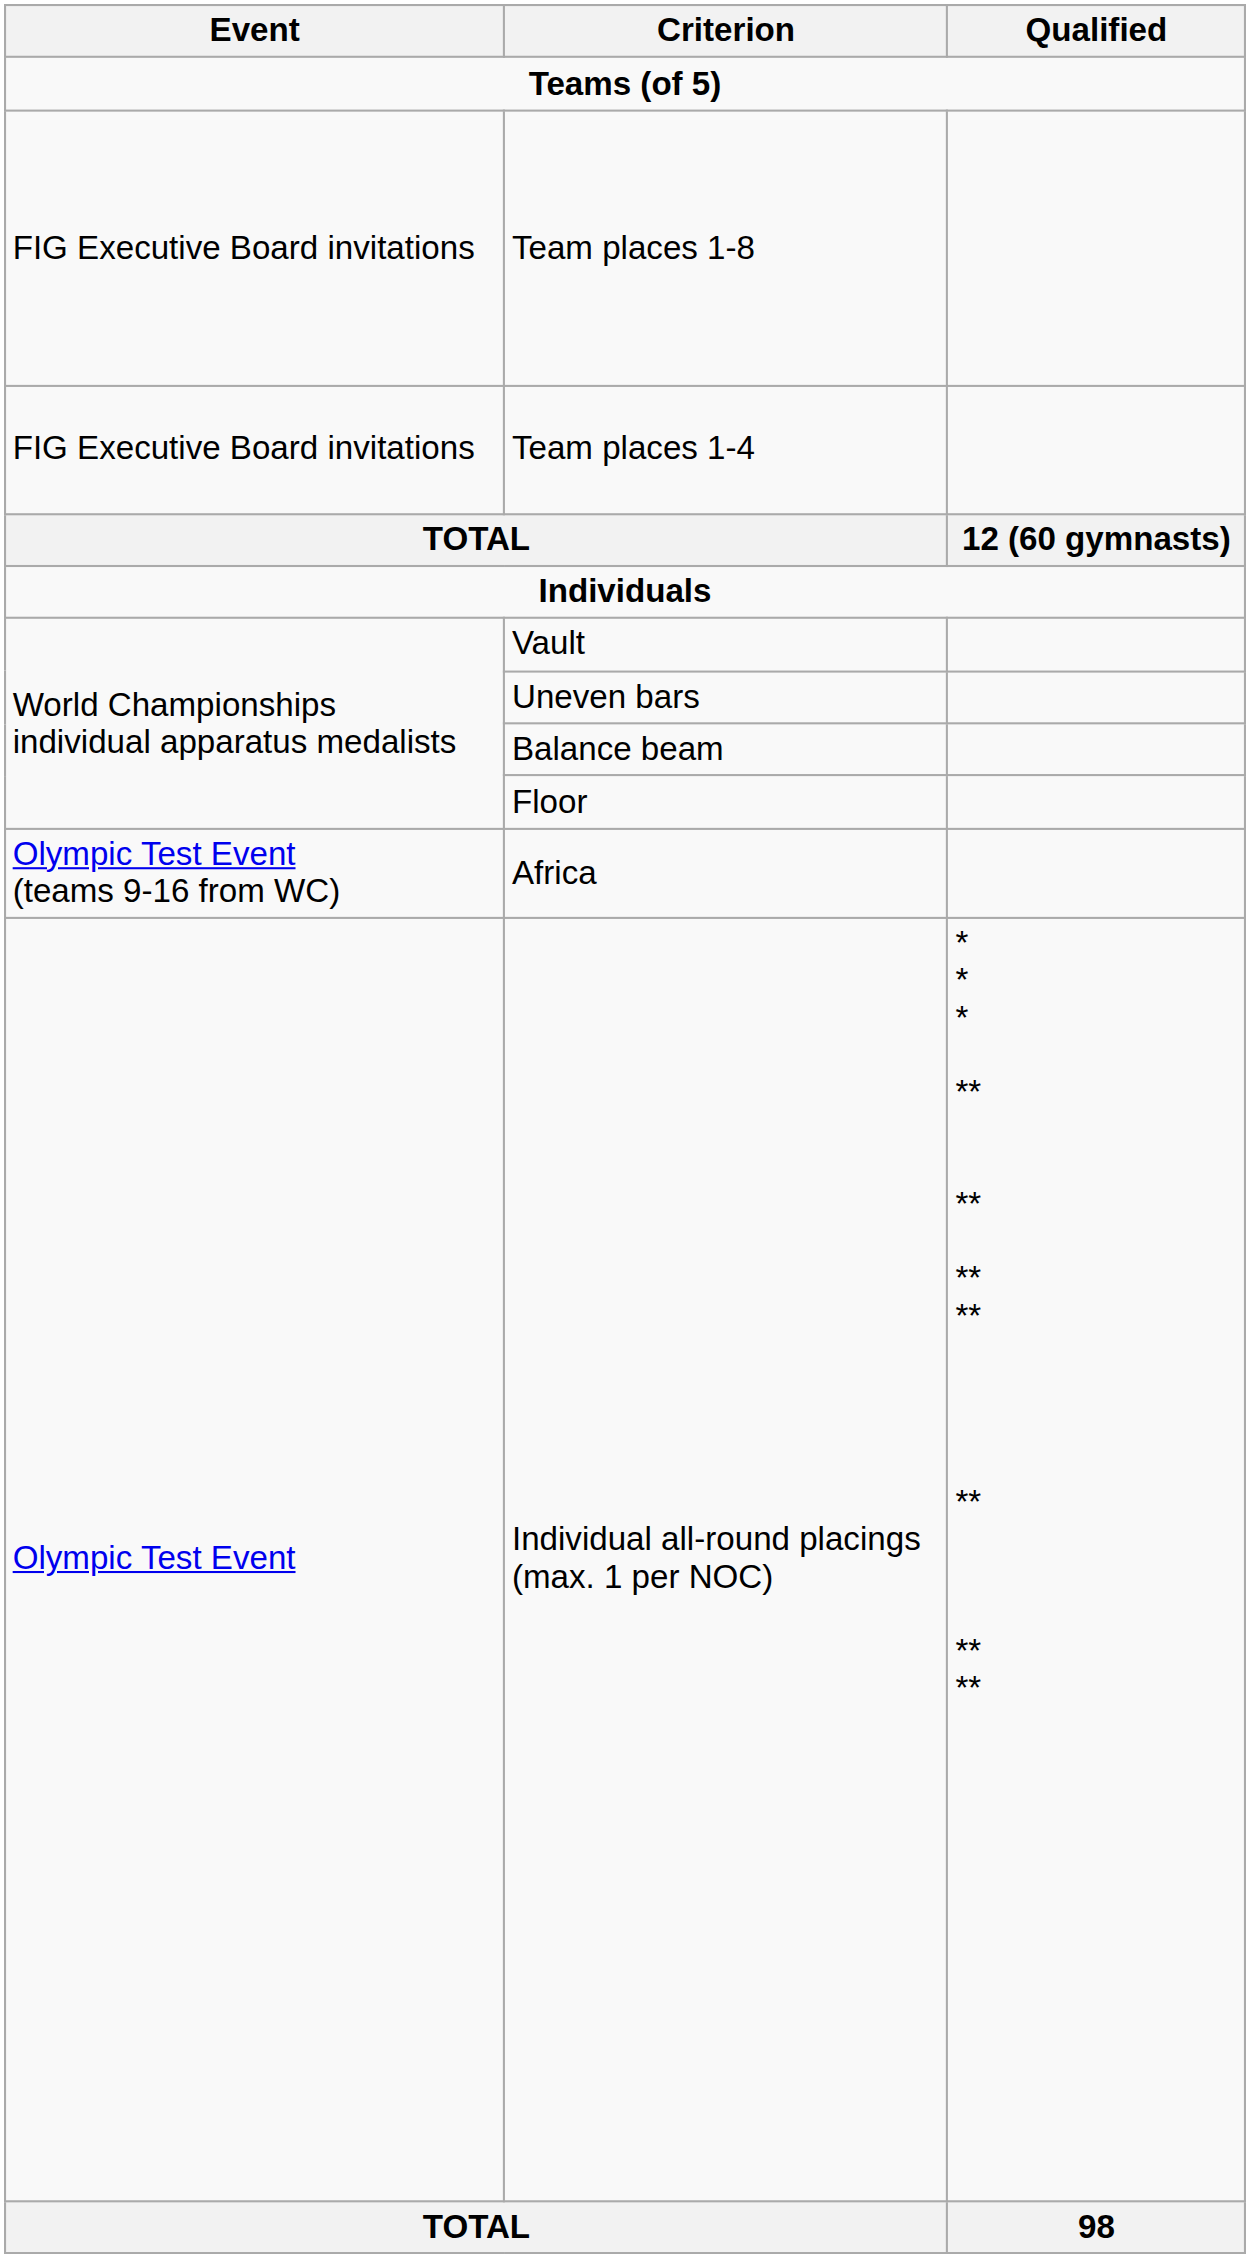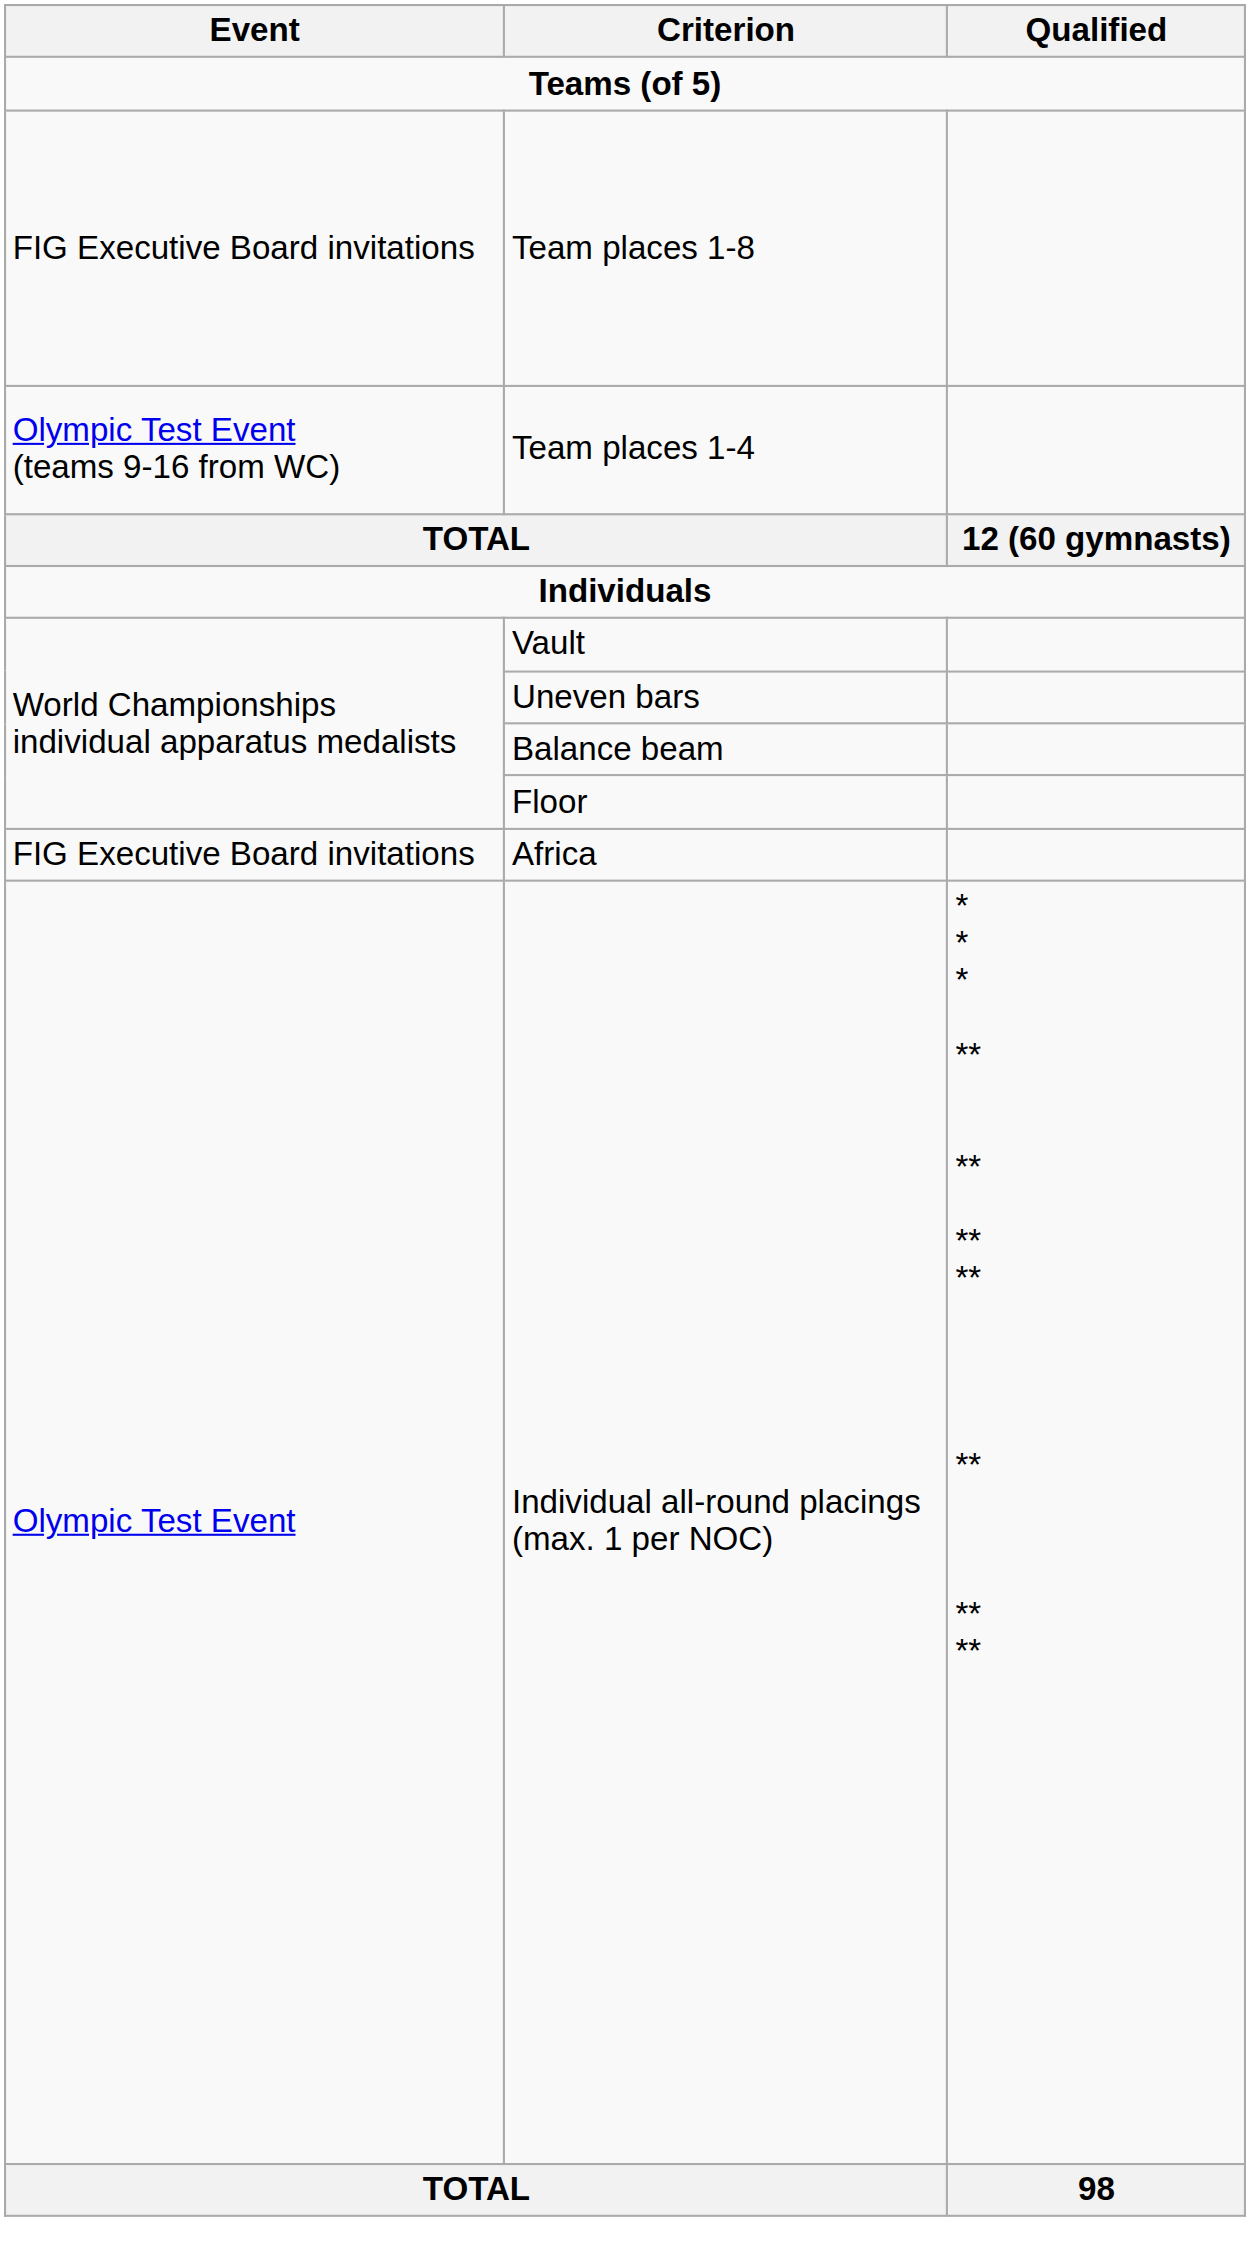Team places 1-4 | Event: FIG Executive Board invitations -> Olympic Test Event (teams 9-16 from WC)
Africa | Event: Olympic Test Event (teams 9-16 from WC) -> FIG Executive Board invitations
